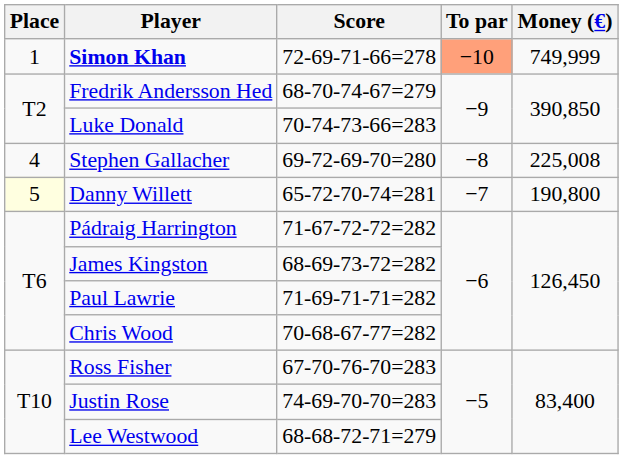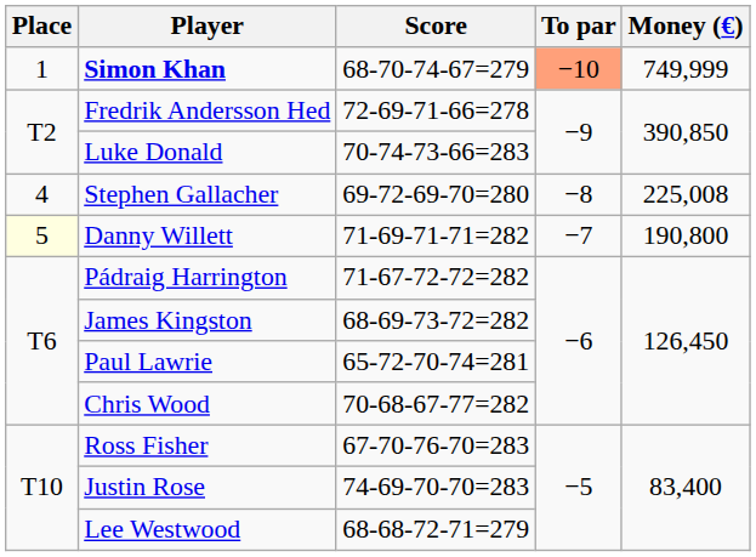Simon Khan | Score: 72-69-71-66=278 -> 68-70-74-67=279
Fredrik Andersson Hed | Score: 68-70-74-67=279 -> 72-69-71-66=278
Danny Willett | Score: 65-72-70-74=281 -> 71-69-71-71=282
Paul Lawrie | Score: 71-69-71-71=282 -> 65-72-70-74=281
